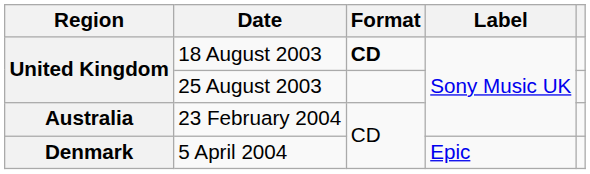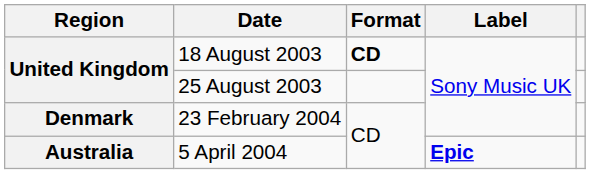23 February 2004 | Region: Australia -> Denmark
5 April 2004 | Region: Denmark -> Australia
5 April 2004 | Label: normal -> bold
